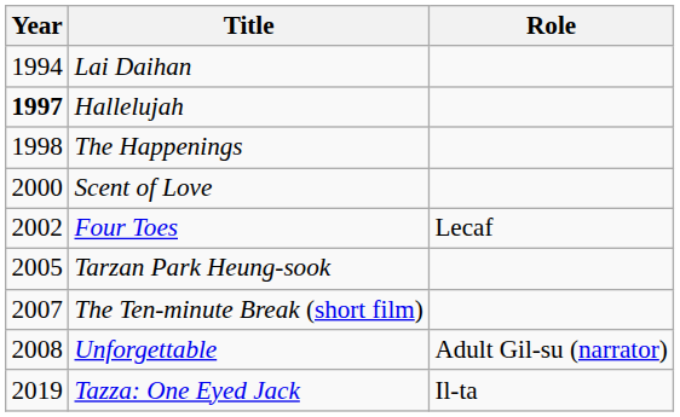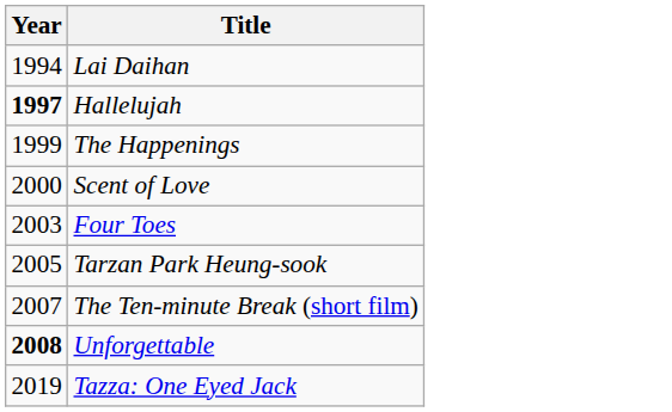- column: Role | Lecaf | Adult Gil-su (narrator) | Il-ta
The Happenings | Year: 1998 -> 1999
Four Toes | Year: 2002 -> 2003
Unforgettable | Year: normal -> bold
